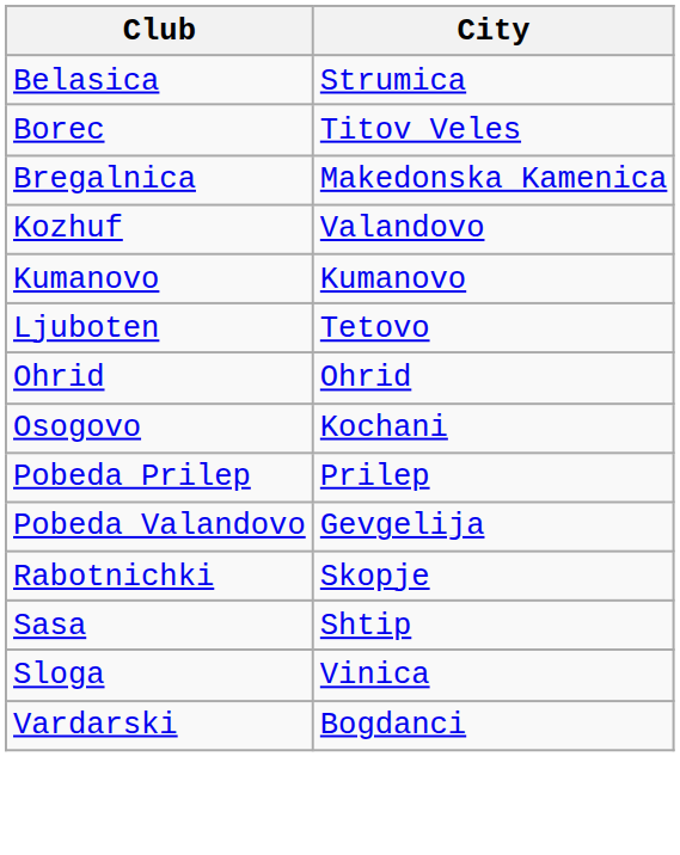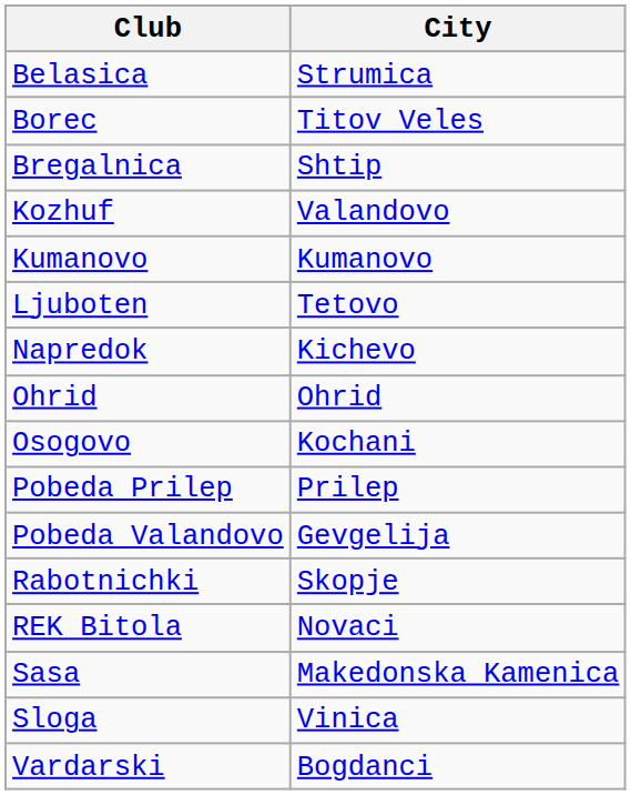Bregalnica | City: Makedonska Kamenica -> Shtip
+ row: Napredok | Kichevo
+ row: REK Bitola | Novaci
Sasa | City: Shtip -> Makedonska Kamenica
